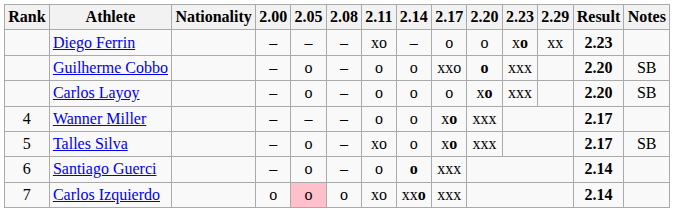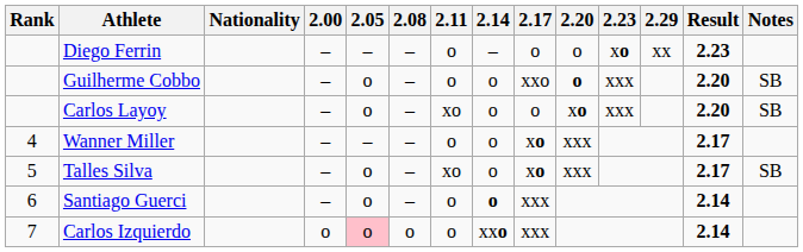Diego Ferrin | 2.11: xo -> o
Carlos Layoy | 2.11: o -> xo
Carlos Izquierdo | 2.11: xo -> o
